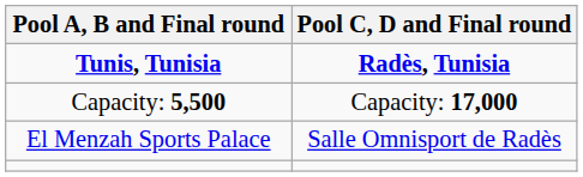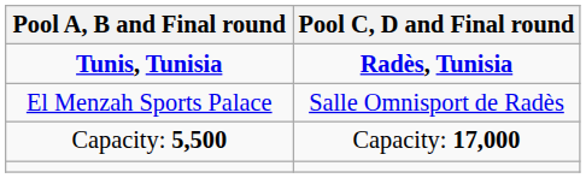rows swapped: El Menzah Sports Palace <-> Capacity: 5,500
